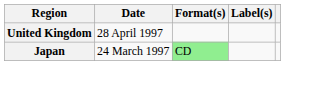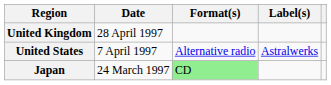+ row: United States | 7 April 1997 | Alternative radio | Astralwerks
